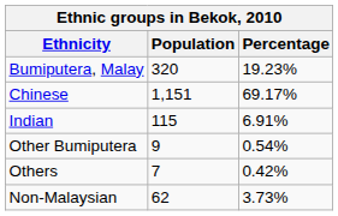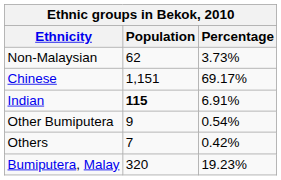rows swapped: Bumiputera, Malay <-> Non-Malaysian
Indian | Population: normal -> bold
